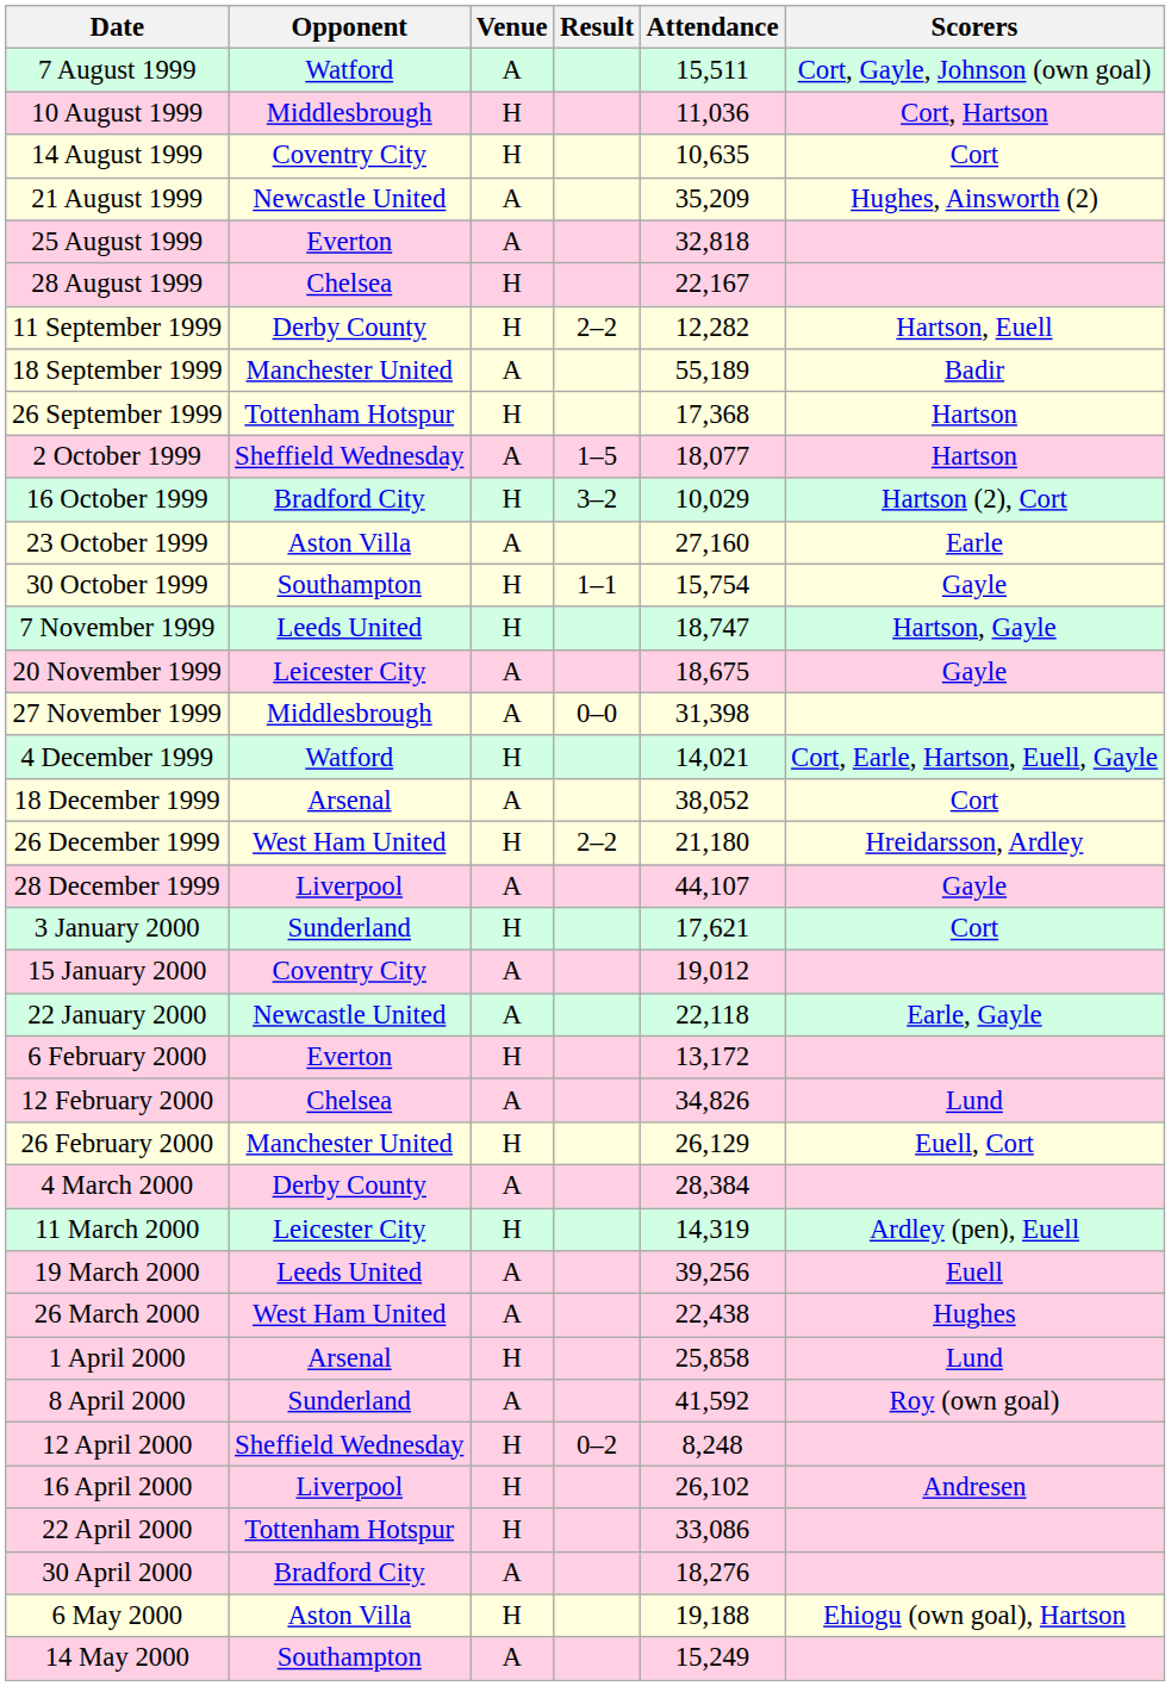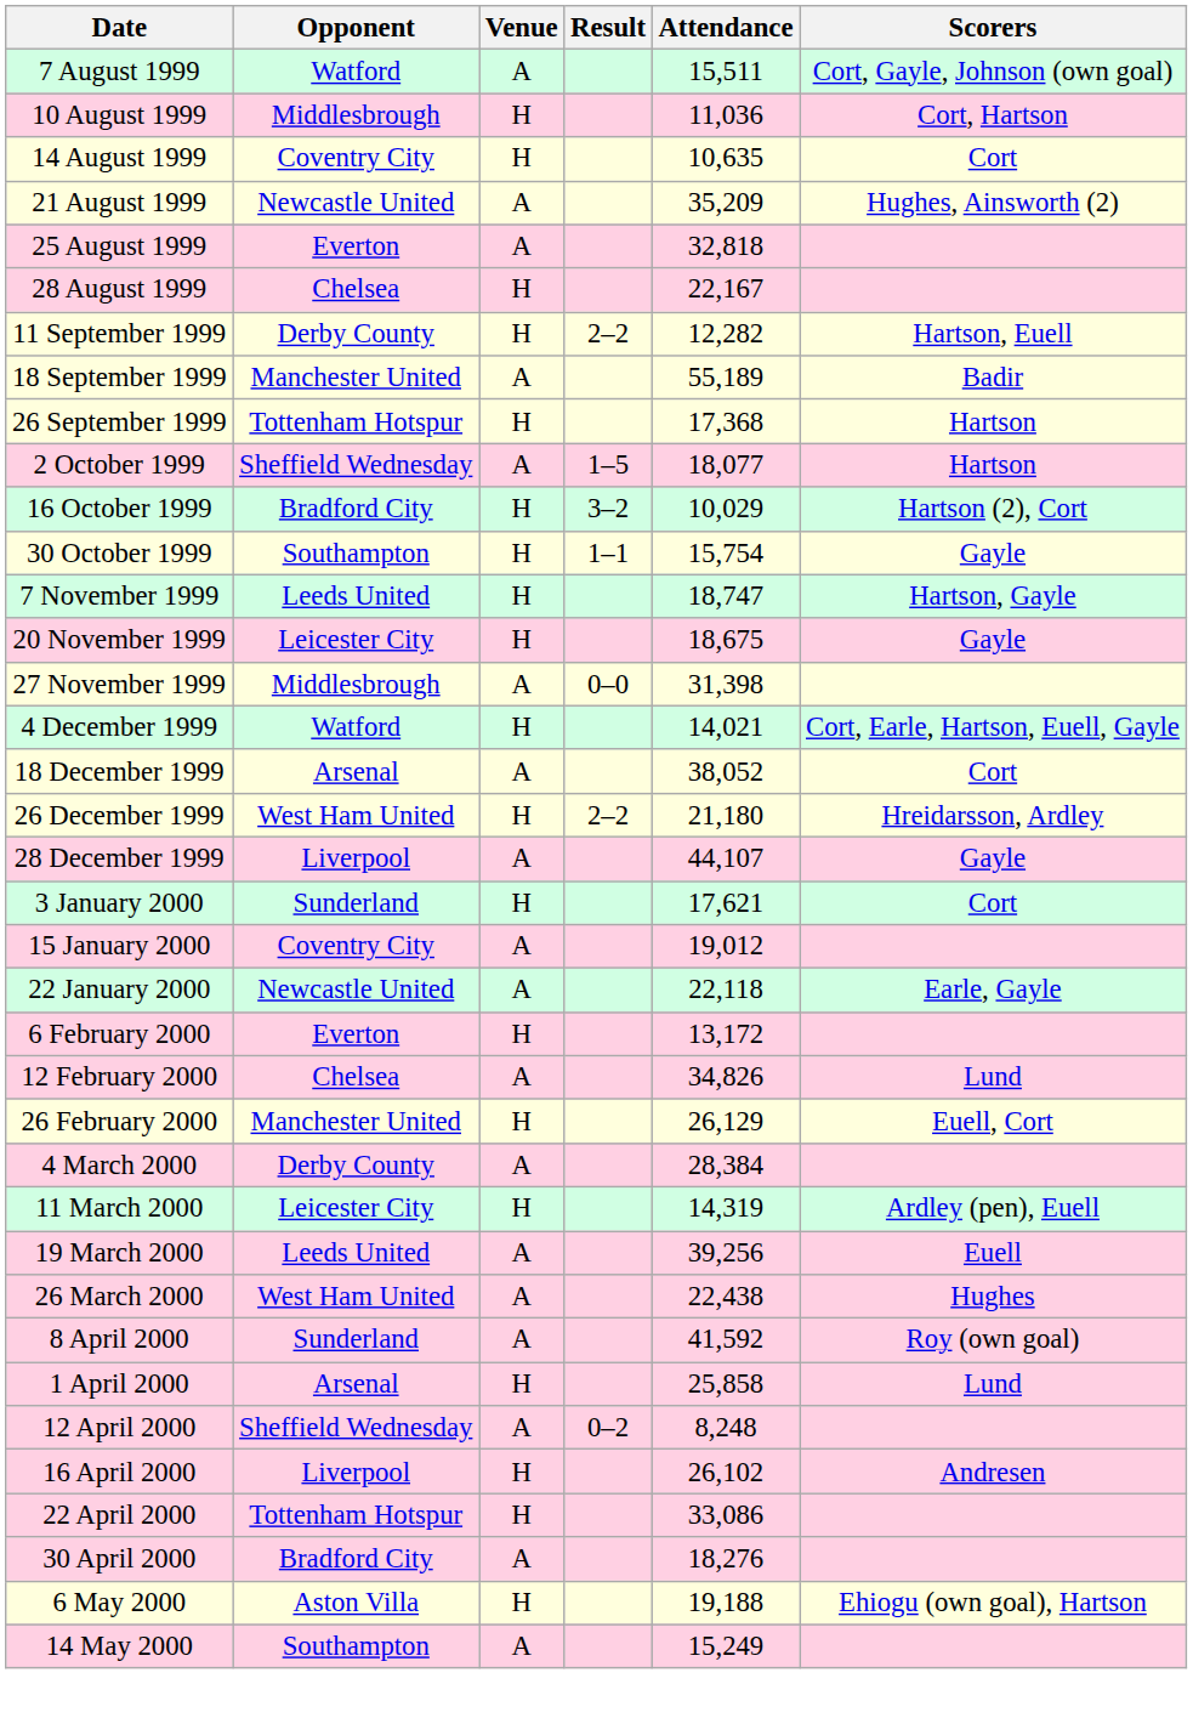- row: 23 October 1999 | Aston Villa | A | 27,160 | Earle
20 November 1999 | Venue: A -> H
rows swapped: 1 April 2000 <-> 8 April 2000
12 April 2000 | Venue: H -> A
